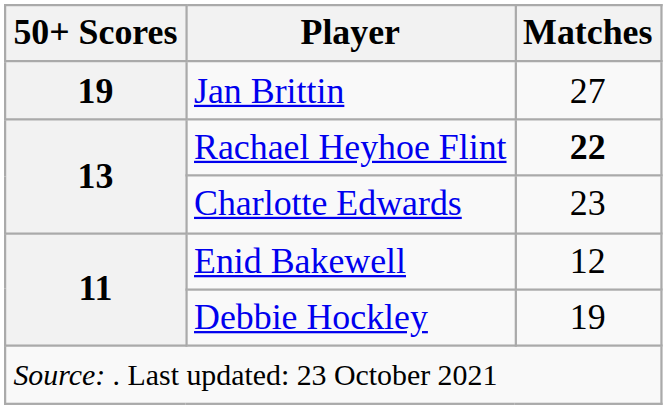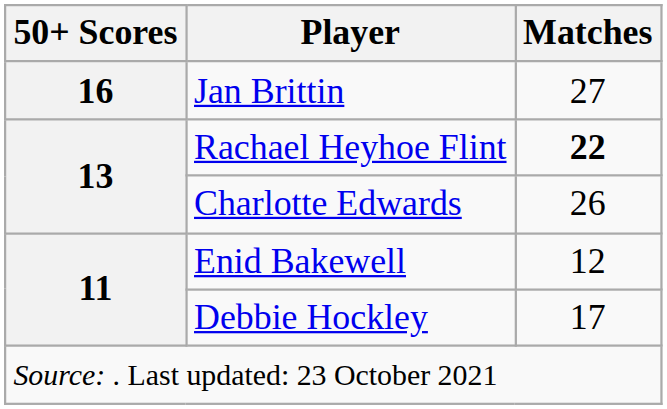Jan Brittin | 50+ Scores: 19 -> 16
Charlotte Edwards | Matches: 23 -> 26
Debbie Hockley | Matches: 19 -> 17
